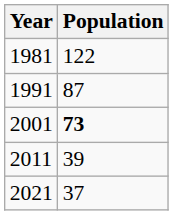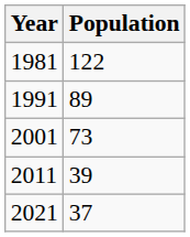1991 | Population: 87 -> 89
2001 | Population: bold -> normal
